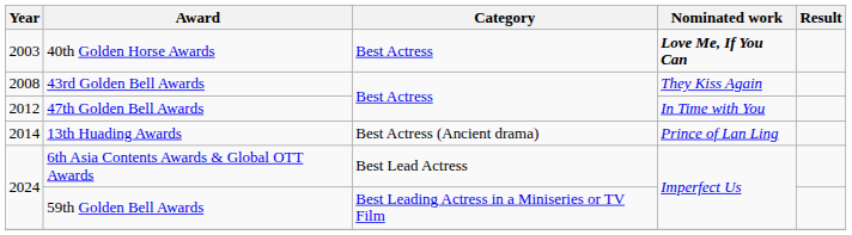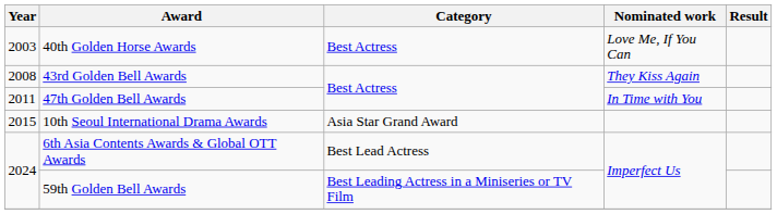40th Golden Horse Awards | Nominated work: bold -> normal
47th Golden Bell Awards | Year: 2012 -> 2011
- row: 2014 | 13th Huading Awards | Best Actress (Ancient drama) | Prince of Lan Ling
+ row: 2015 | 10th Seoul International Drama Awards | Asia Star Grand Award
